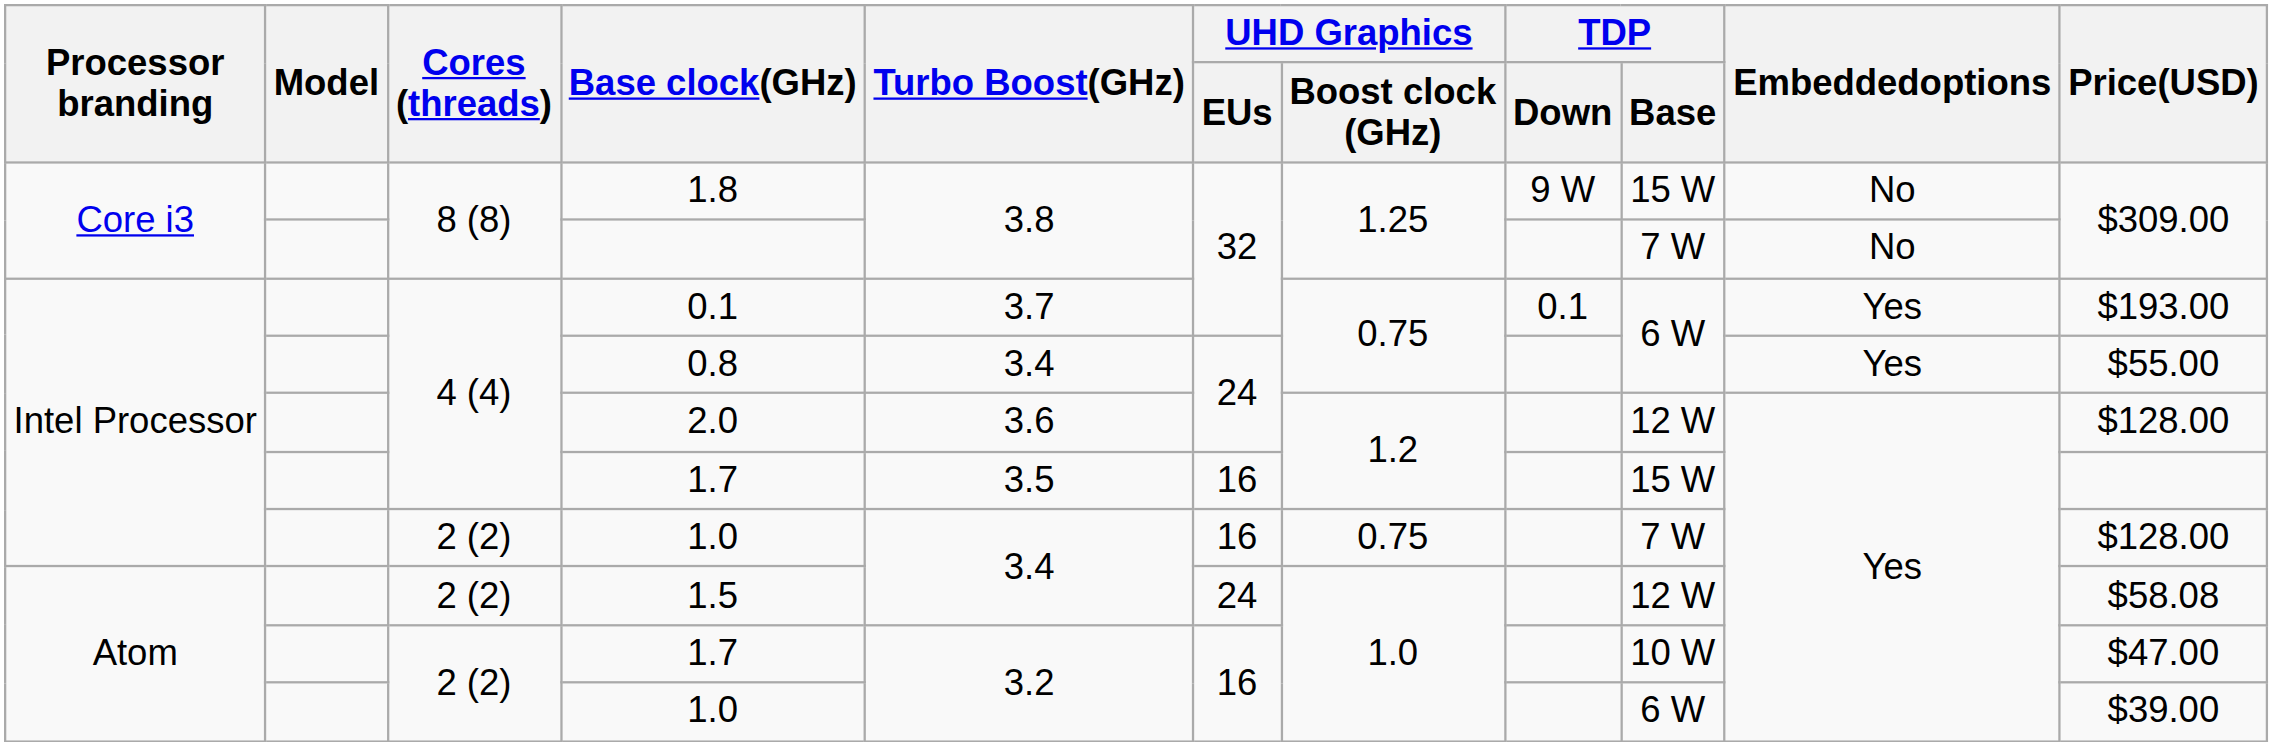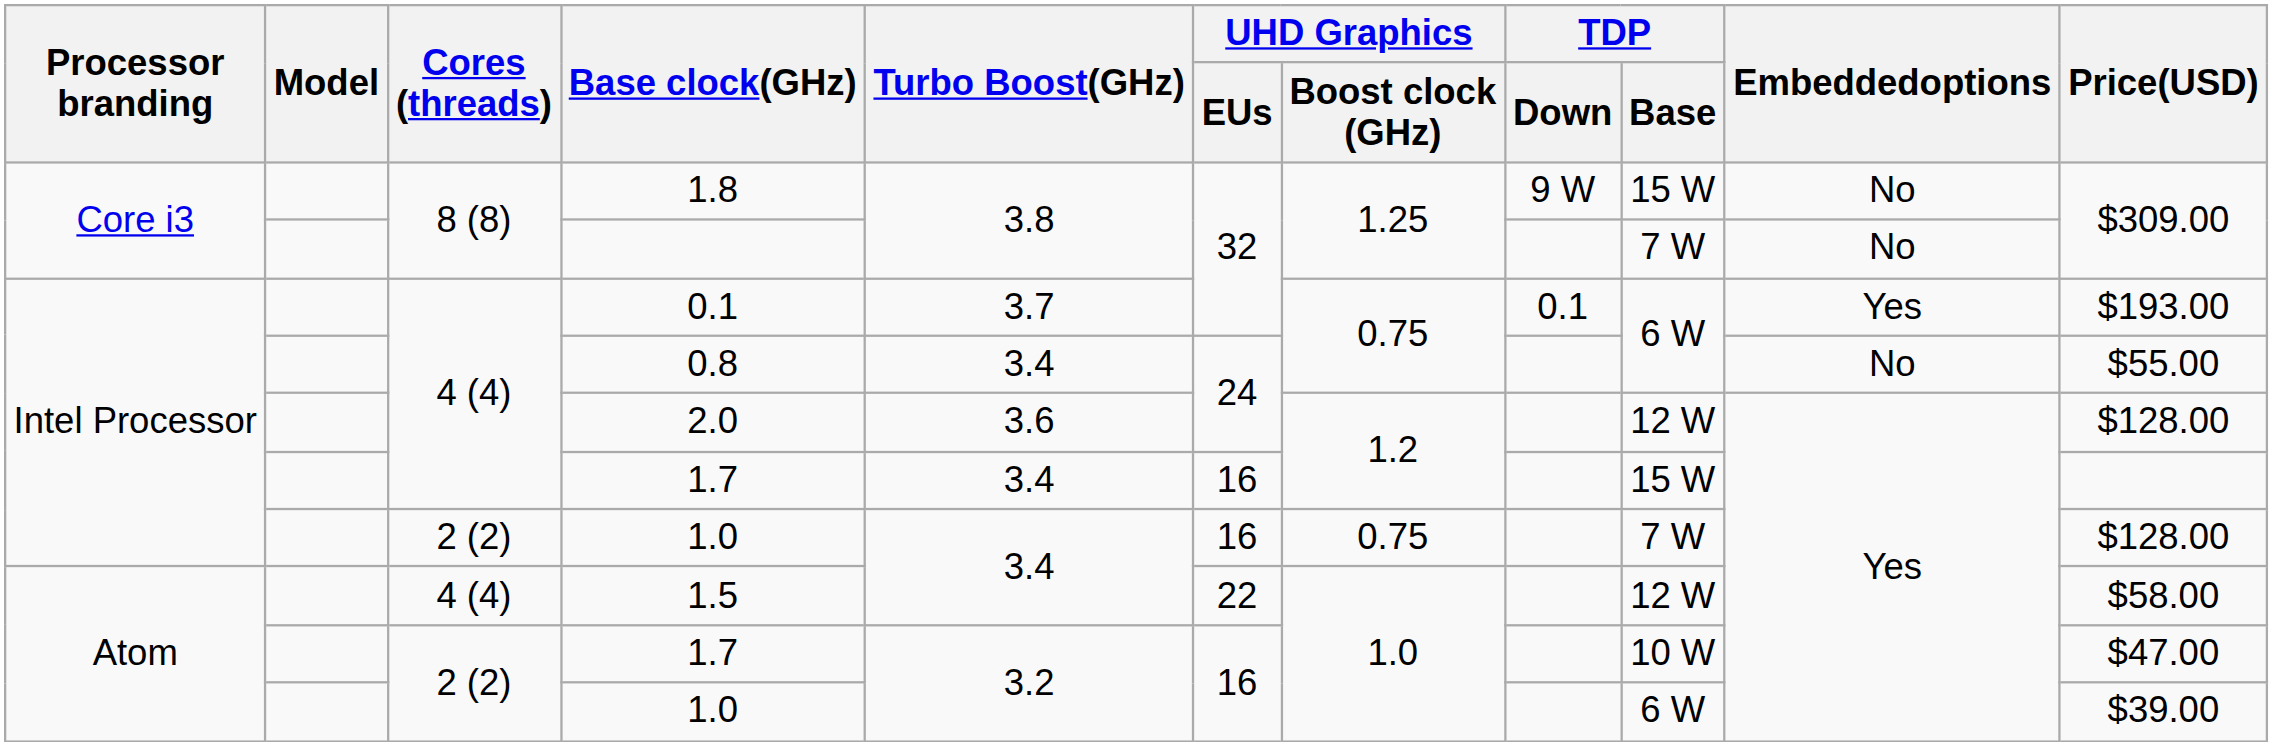0.8 | Embeddedoptions: Yes -> No
Intel Processor / 1.7 | Turbo Boost(GHz): 3.5 -> 3.4
1.5 | Cores (threads): 2 (2) -> 4 (4)
1.5 | UHD Graphics / EUs: 24 -> 22
1.5 | Price(USD): $58.08 -> $58.00
